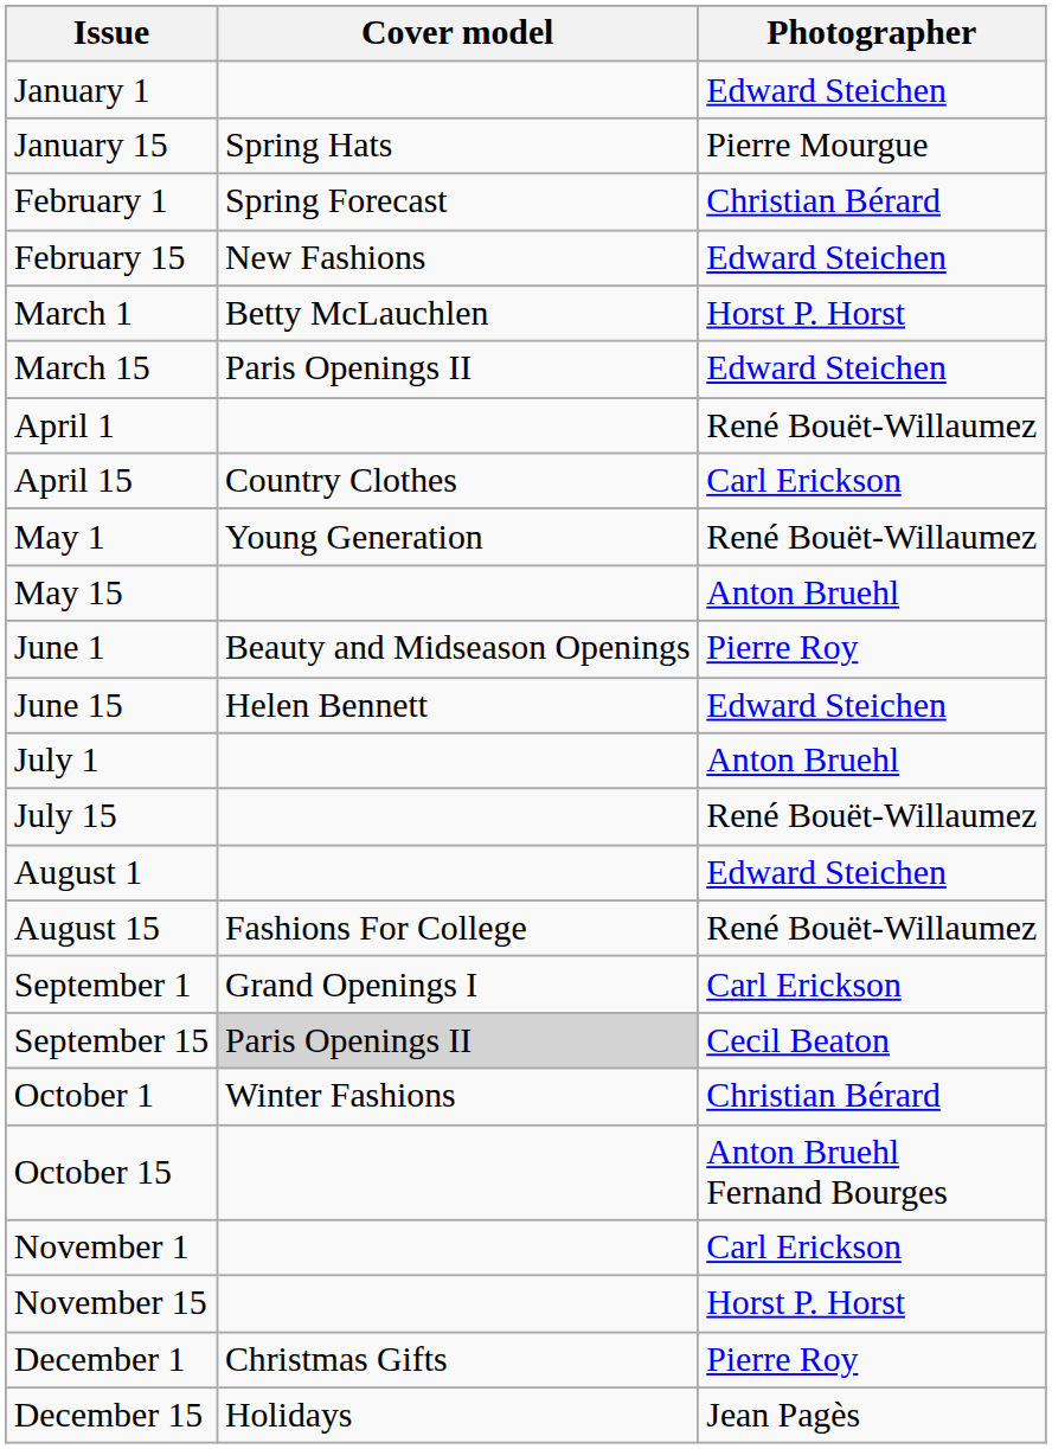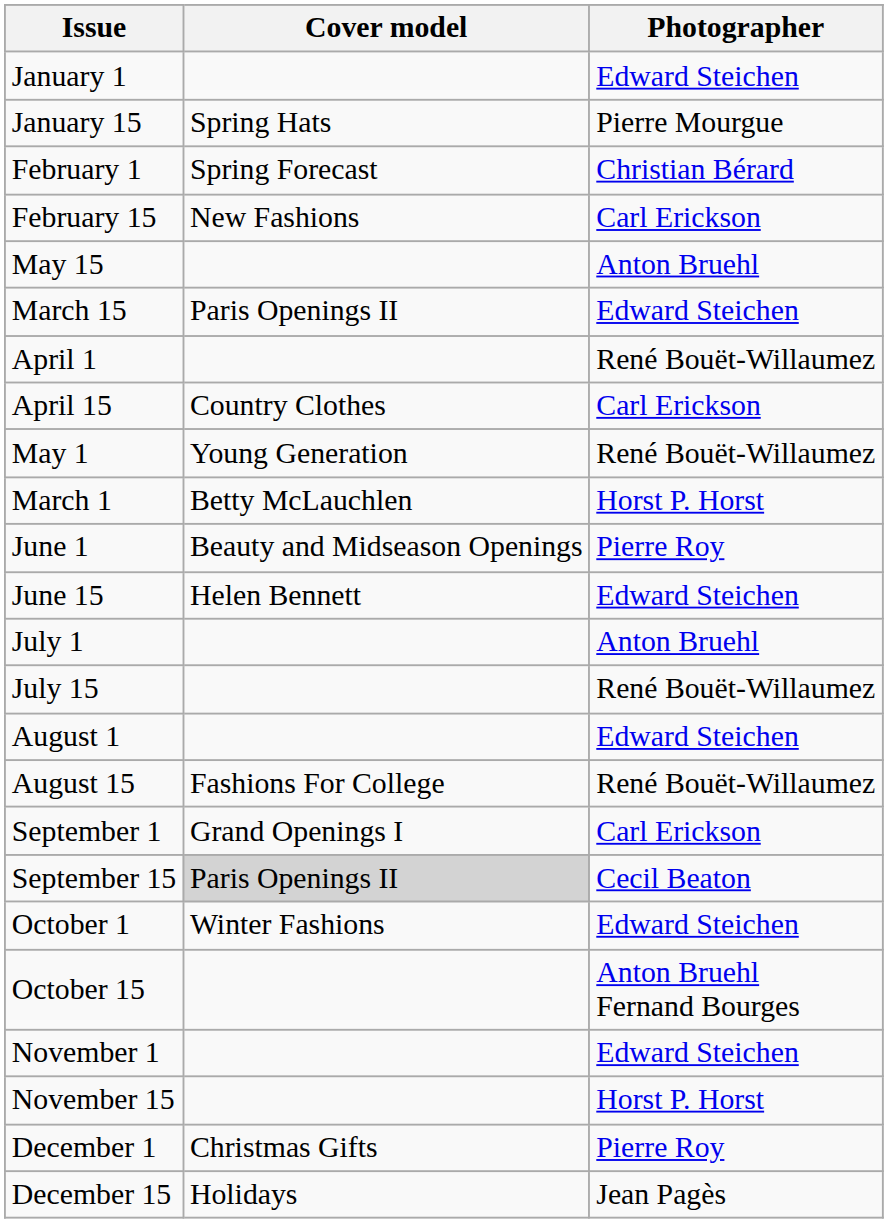February 15 | Photographer: Edward Steichen -> Carl Erickson
rows swapped: March 1 <-> May 15
October 1 | Photographer: Christian Bérard -> Edward Steichen
November 1 | Photographer: Carl Erickson -> Edward Steichen
